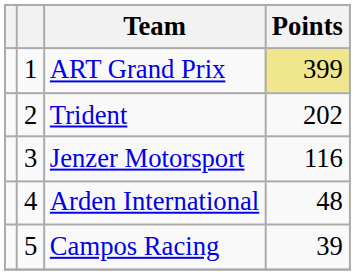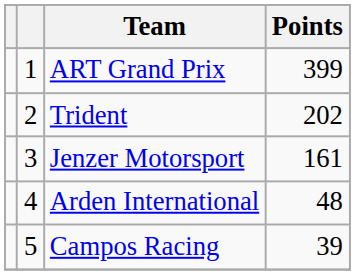ART Grand Prix | Points: khaki background -> no background
Jenzer Motorsport | Points: 116 -> 161
